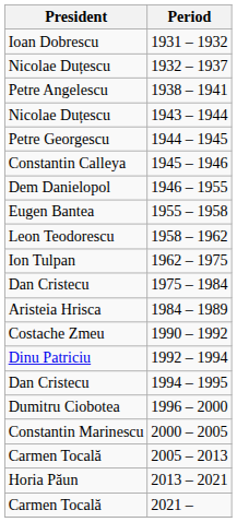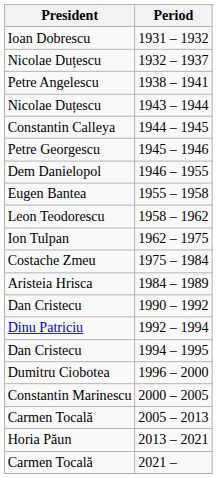1944 – 1945 | President: Petre Georgescu -> Constantin Calleya
1945 – 1946 | President: Constantin Calleya -> Petre Georgescu
1975 – 1984 | President: Dan Cristecu -> Costache Zmeu
1990 – 1992 | President: Costache Zmeu -> Dan Cristecu
